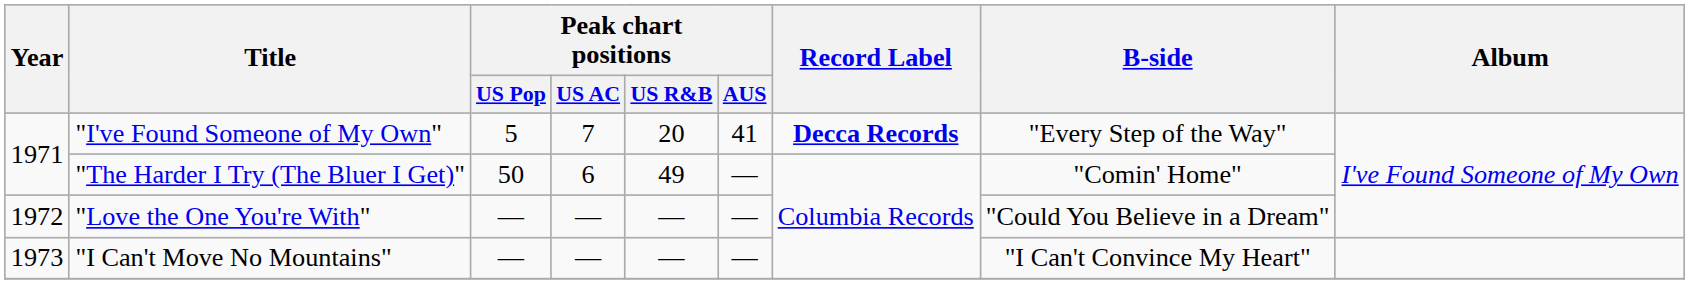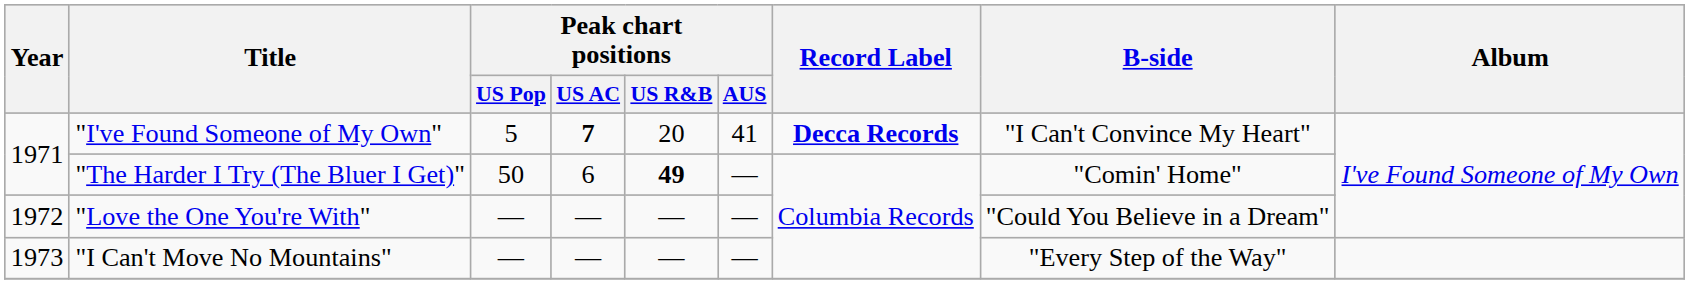"I've Found Someone of My Own" | Peak chart positions / US AC: normal -> bold
"I've Found Someone of My Own" | B-side: "Every Step of the Way" -> "I Can't Convince My Heart"
"The Harder I Try (The Bluer I Get)" | Peak chart positions / US R&B: normal -> bold
"I Can't Move No Mountains" | B-side: "I Can't Convince My Heart" -> "Every Step of the Way"
